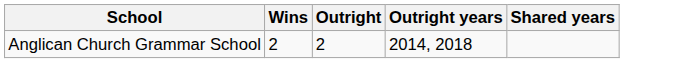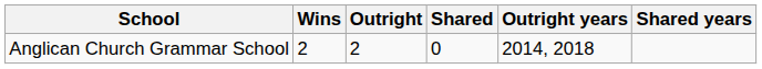+ column: Shared | 0
